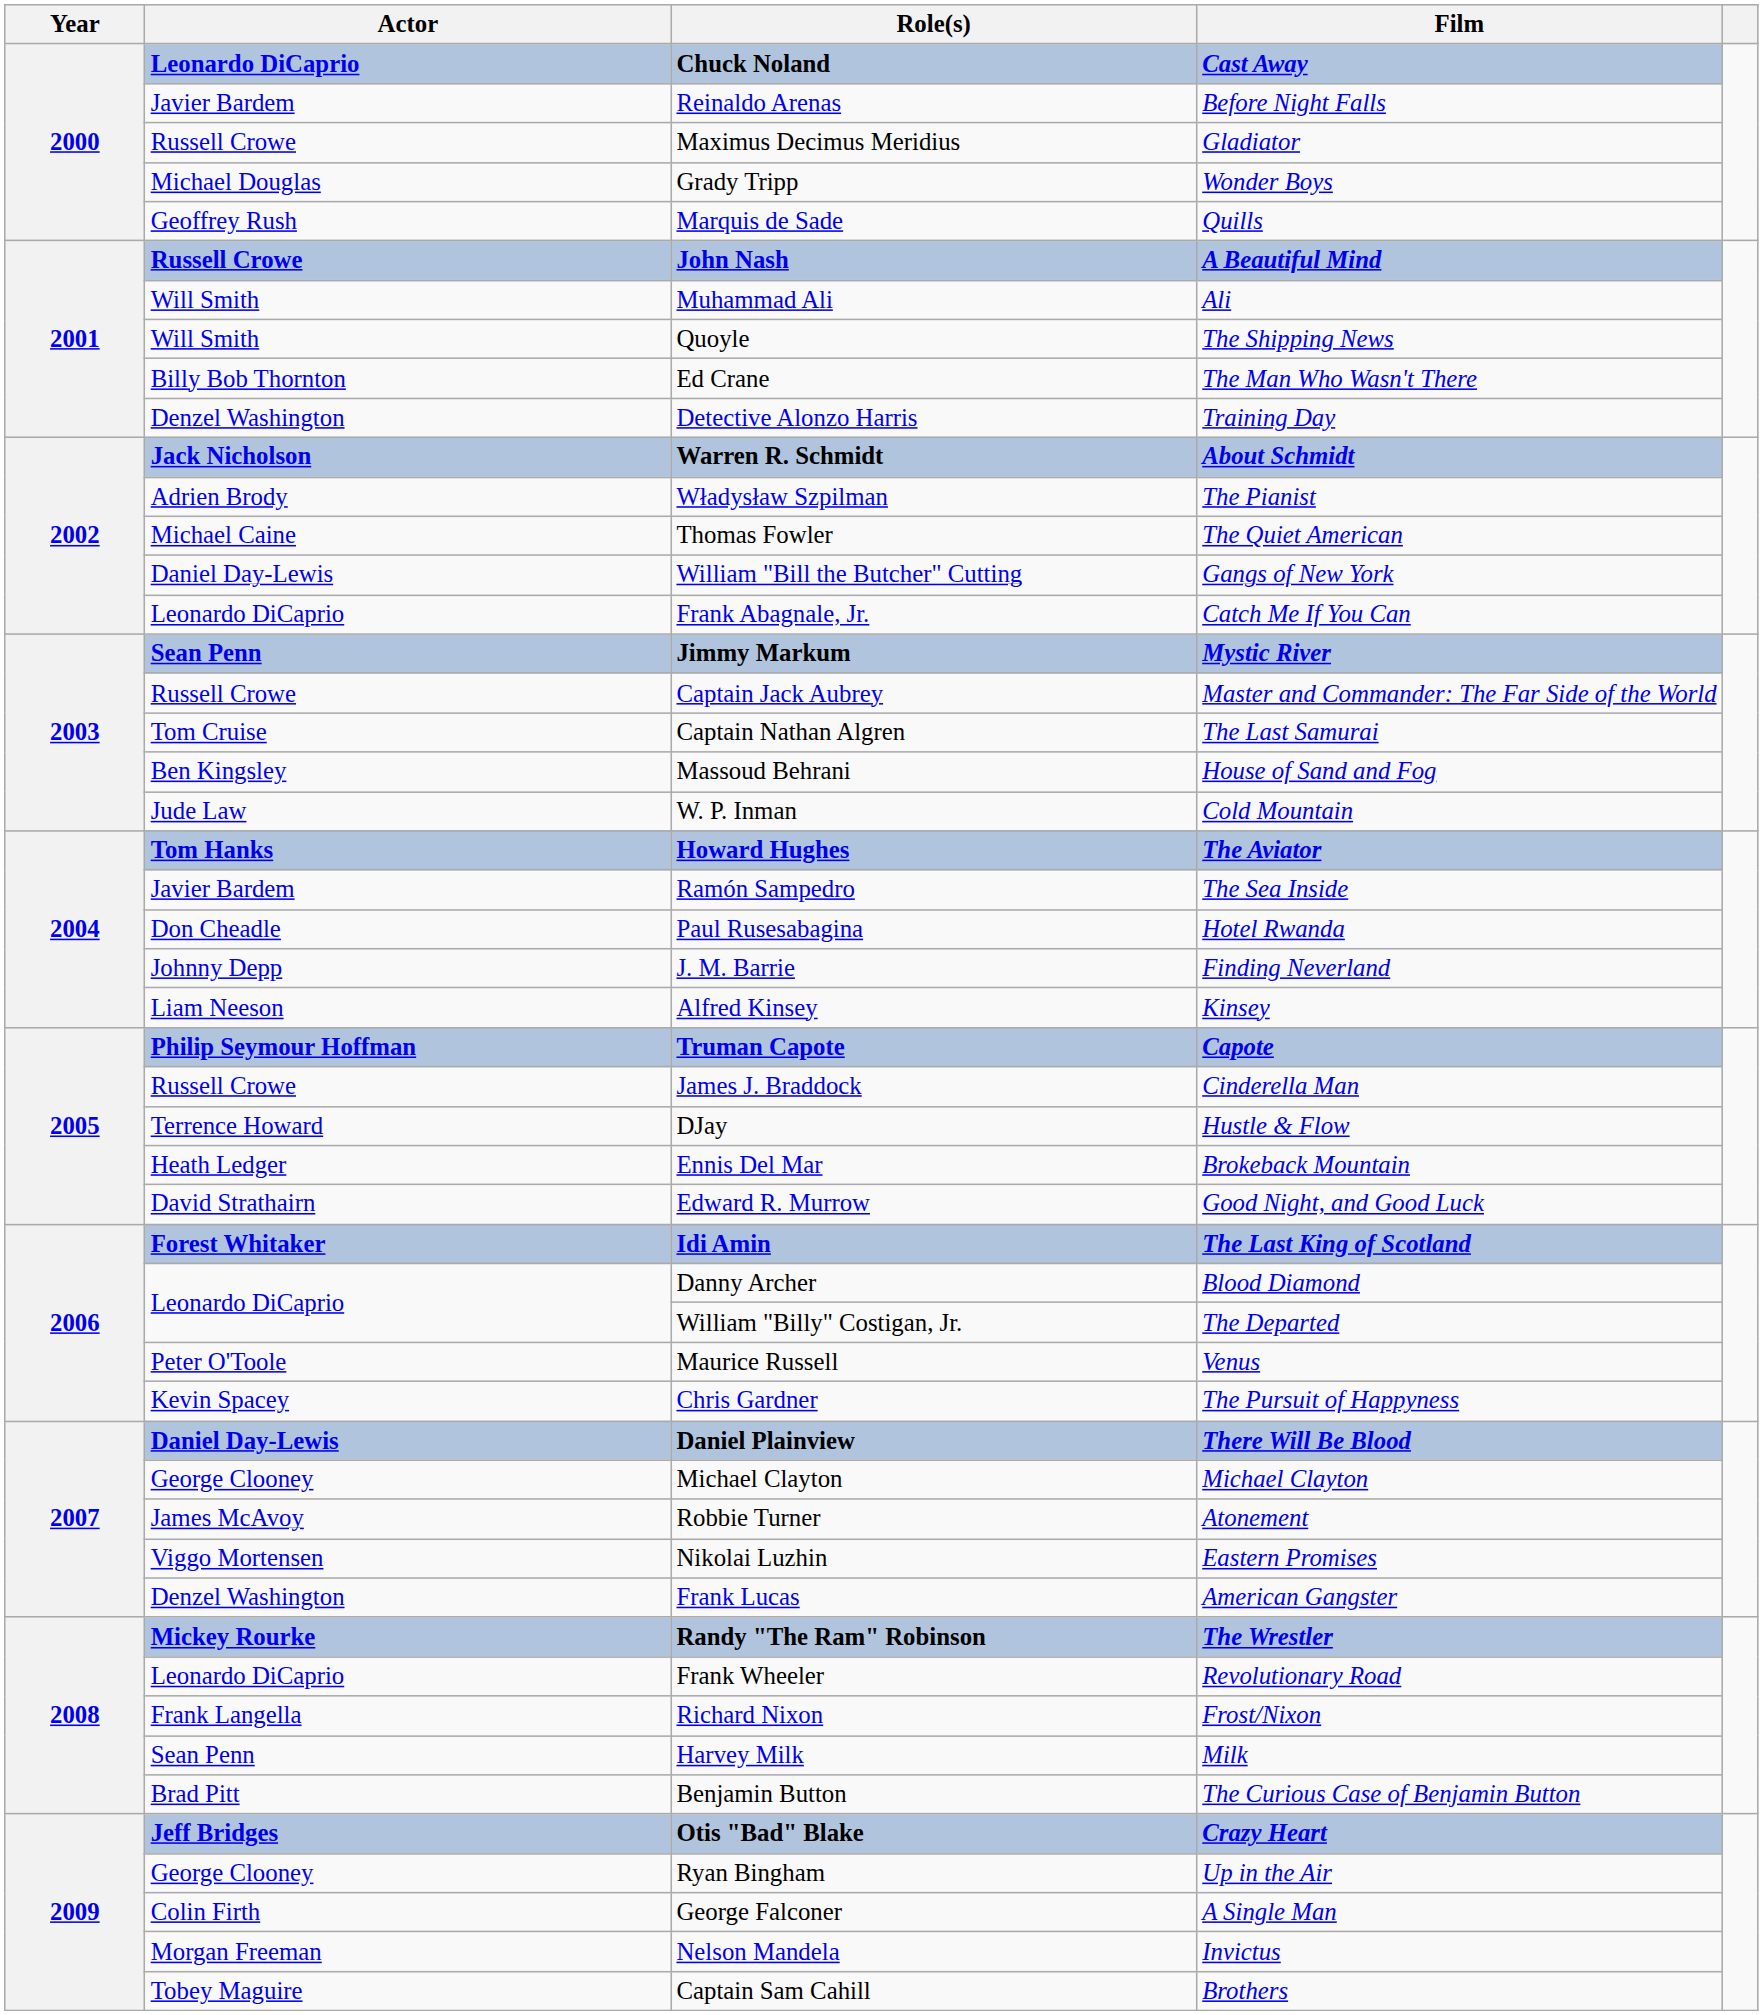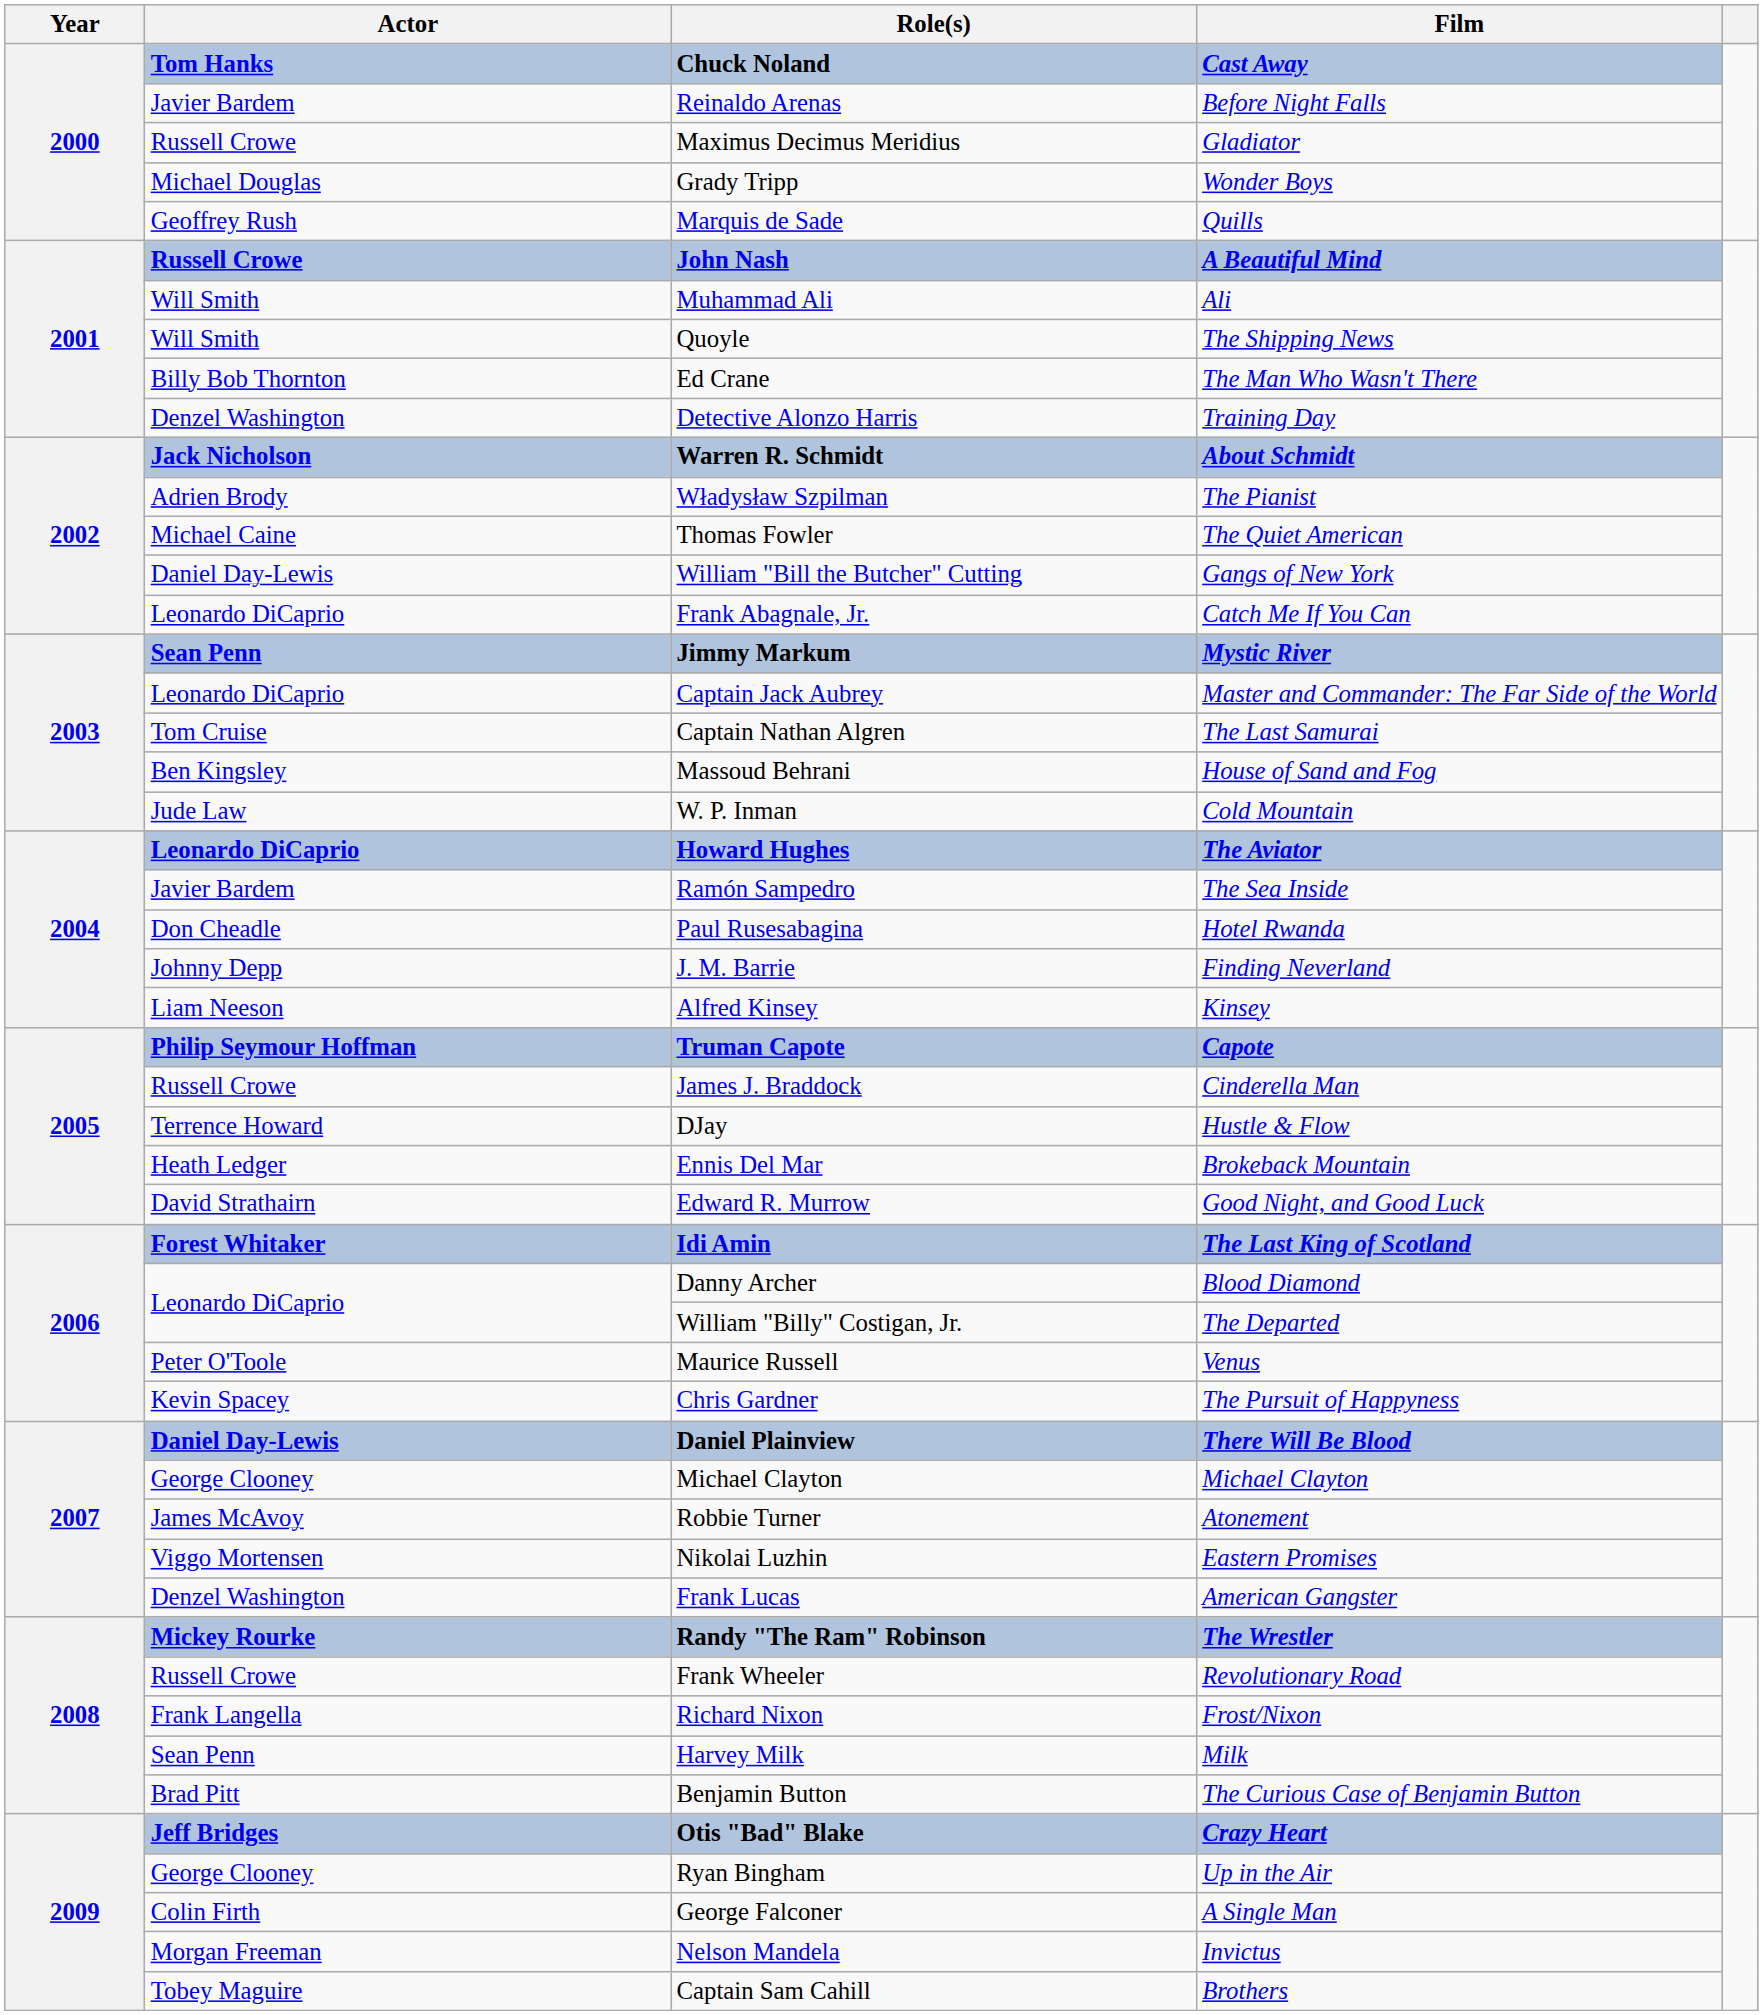Chuck Noland | Actor: Leonardo DiCaprio -> Tom Hanks
Captain Jack Aubrey | Actor: Russell Crowe -> Leonardo DiCaprio
Howard Hughes | Actor: Tom Hanks -> Leonardo DiCaprio
Frank Wheeler | Actor: Leonardo DiCaprio -> Russell Crowe
